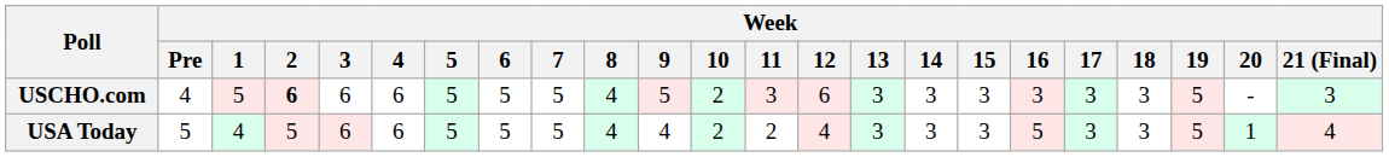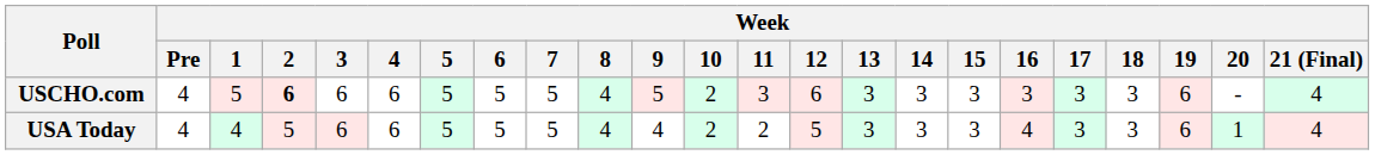USCHO.com | Week / 19: 5 -> 6
USCHO.com | Week / 21 (Final): 3 -> 4
USA Today | Week / Pre: 5 -> 4
USA Today | Week / 12: 4 -> 5
USA Today | Week / 16: 5 -> 4
USA Today | Week / 19: 5 -> 6
